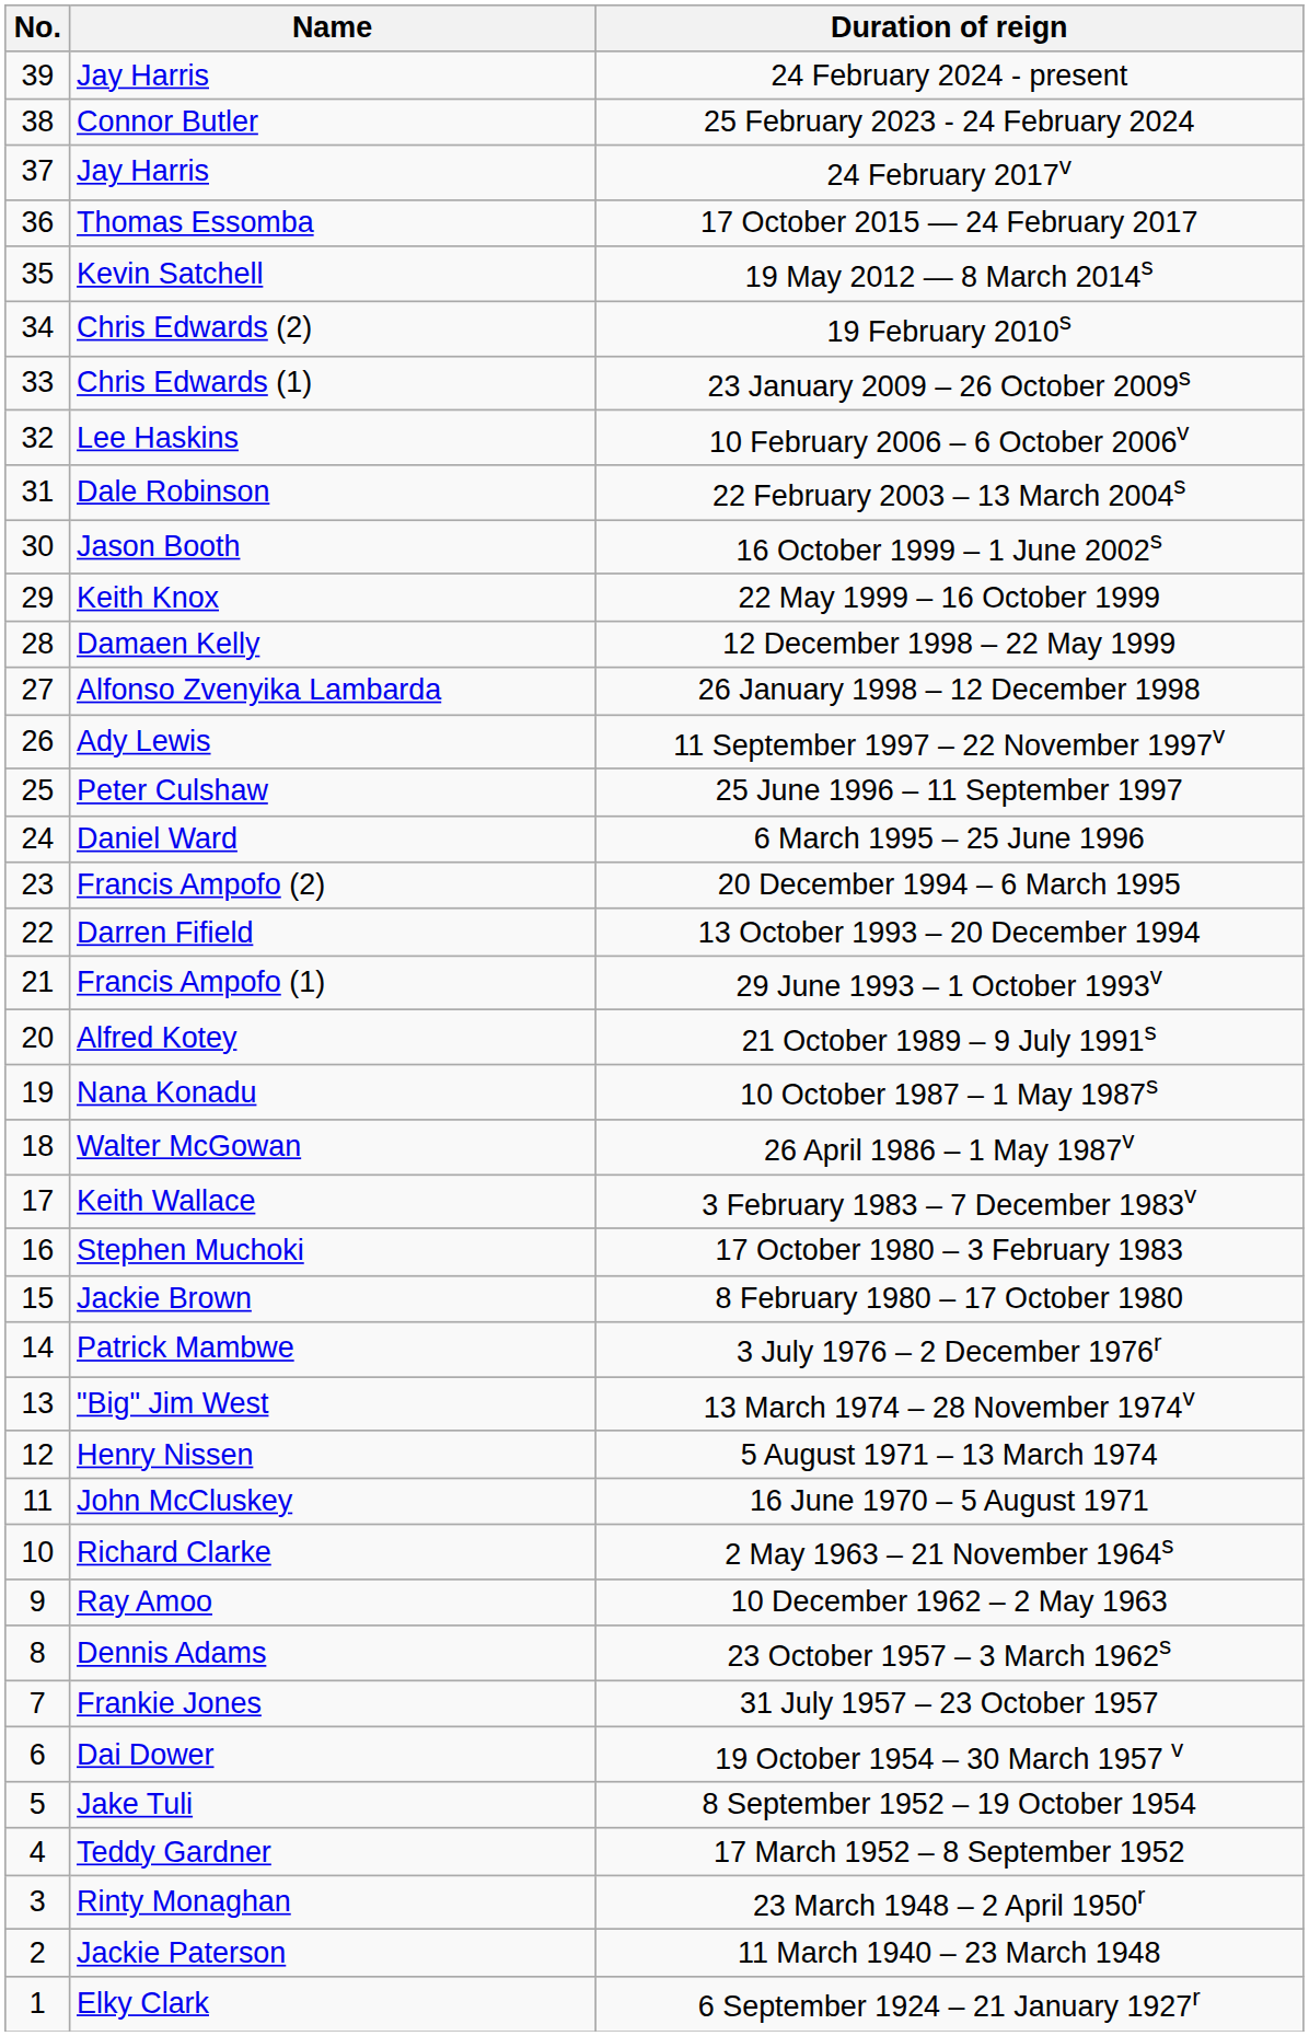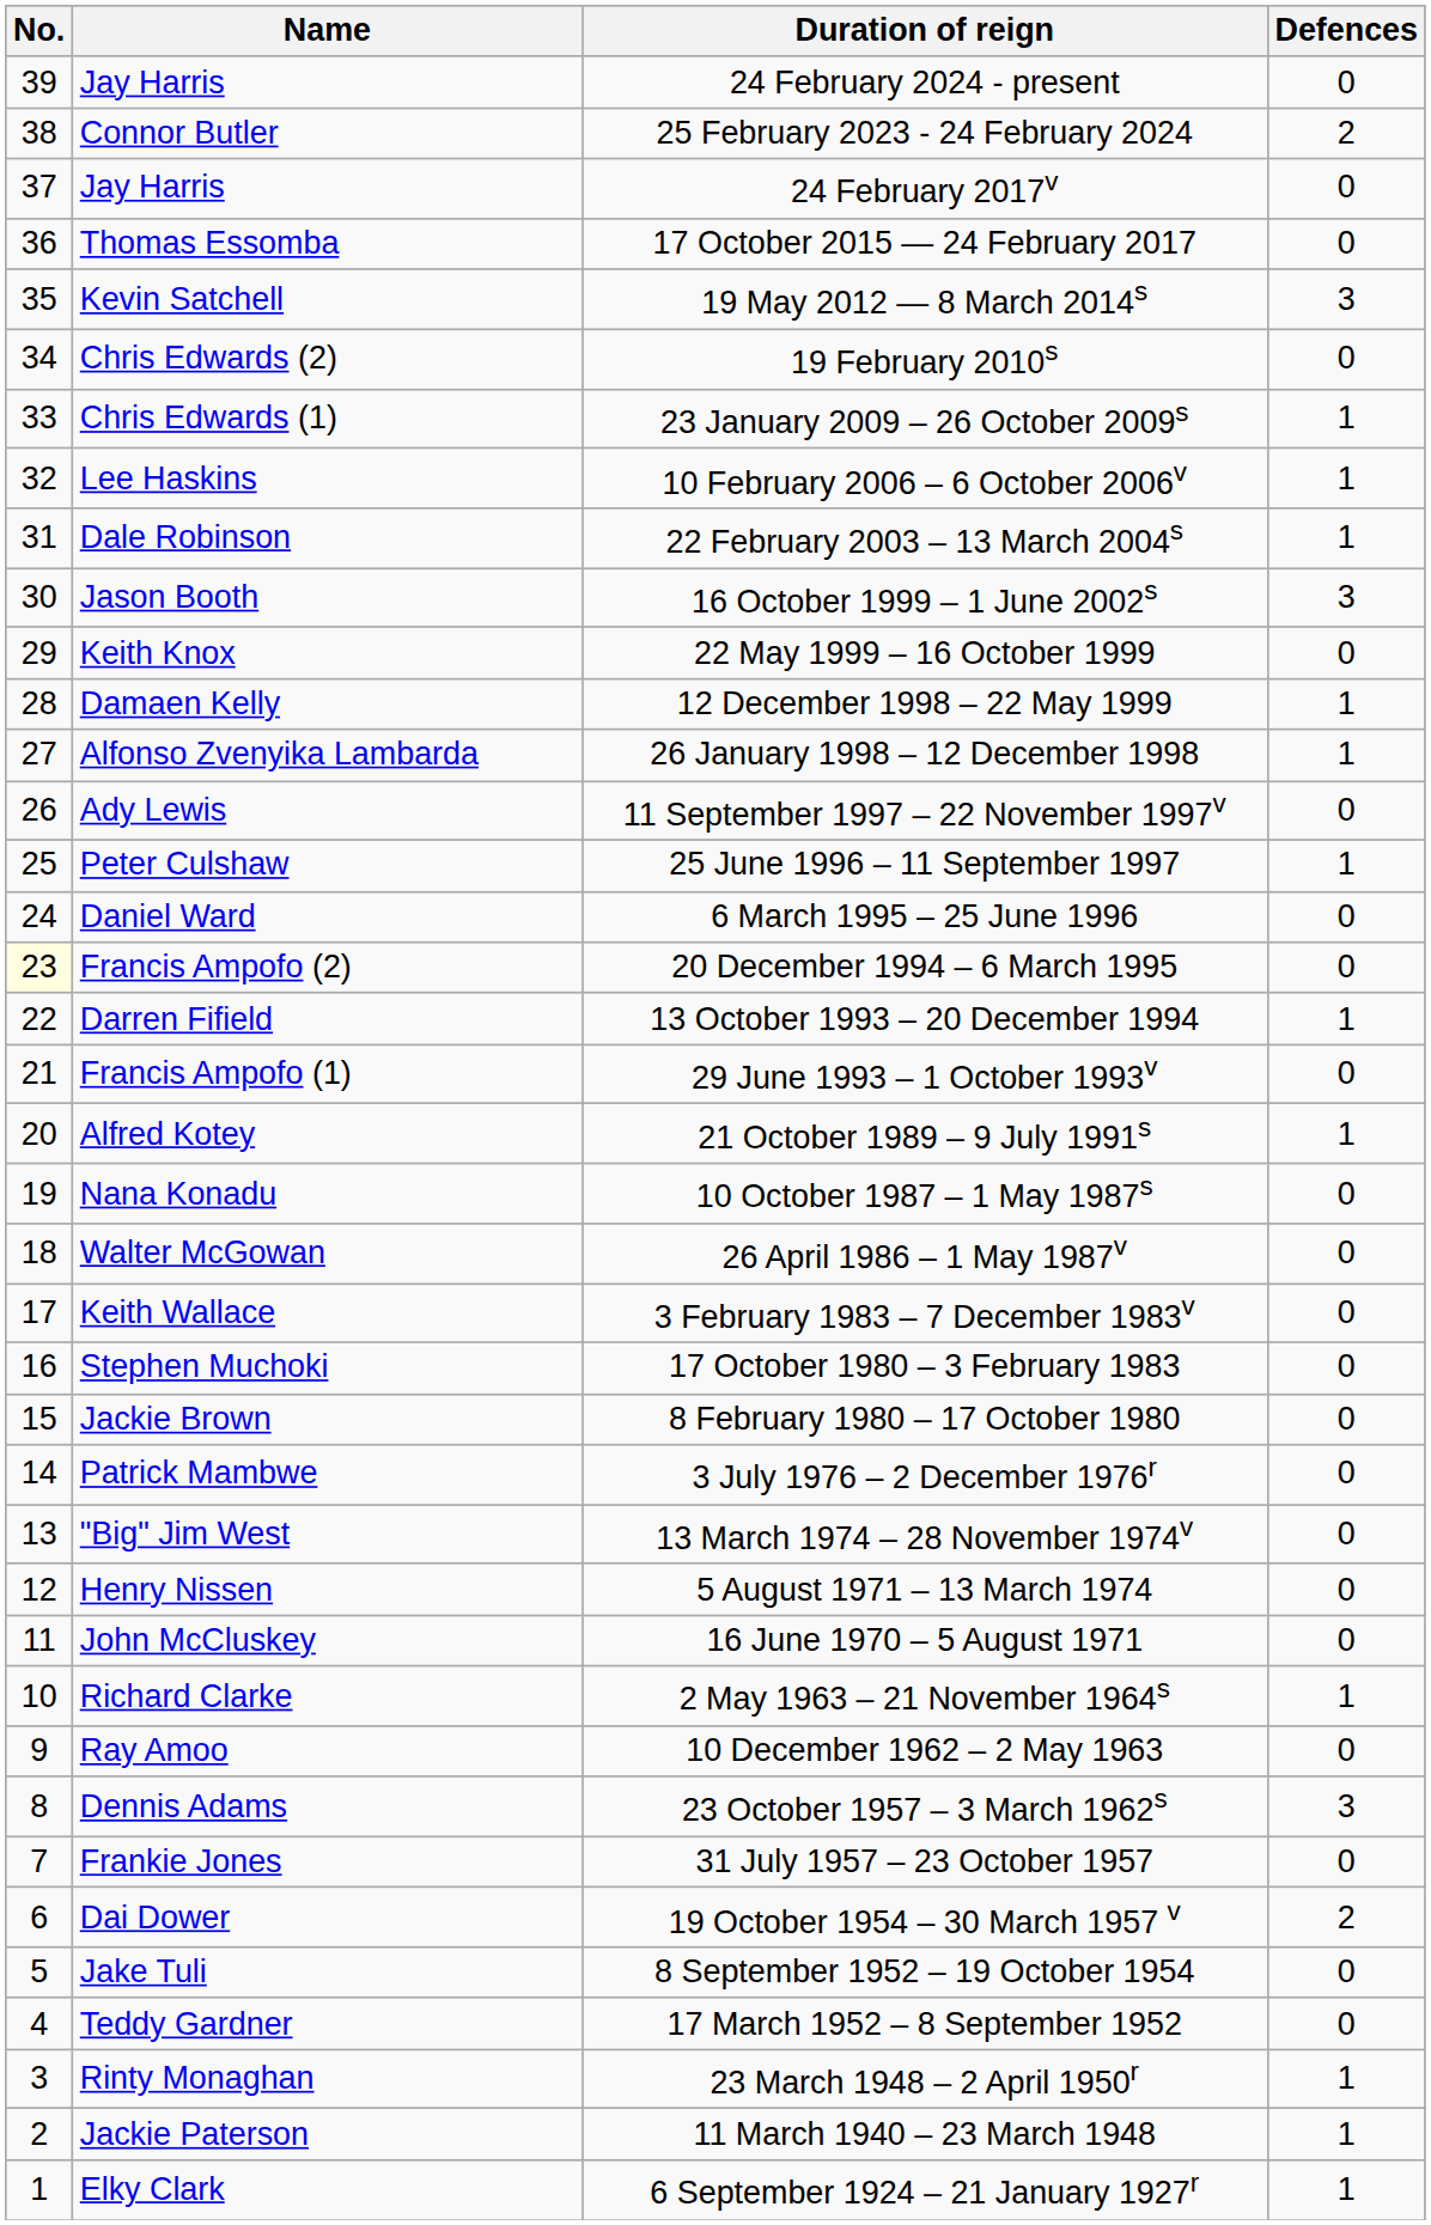+ column: Defences | 0 | 2 | 0 | 0 | 3 | 0 | 1 | 1 | 1 | 3 | 0 | 1 | 1 | 0 | 1 | 0 | 0 | 1 | 0 | 1 | 0 | 0 | 0 | 0 | 0 | 0 | 0 | 0 | 0 | 1 | 0 | 3 | 0 | 2 | 0 | 0 | 1 | 1 | 1
20 December 1994 – 6 March 1995 | No.: no background -> lightyellow background
